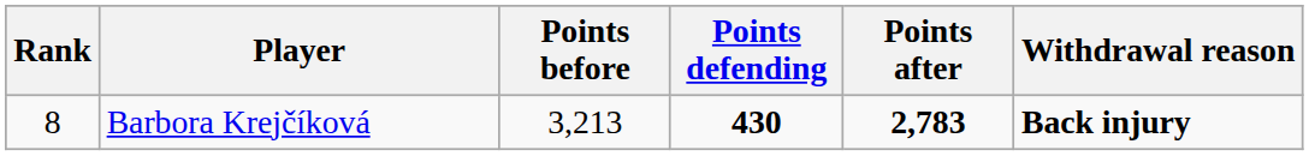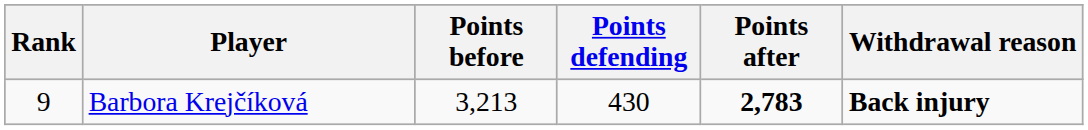Barbora Krejčíková | Rank: 8 -> 9
Barbora Krejčíková | Points defending: bold -> normal
